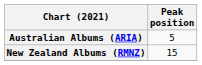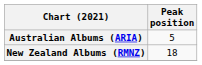New Zealand Albums (RMNZ) | Peak position: 15 -> 18
